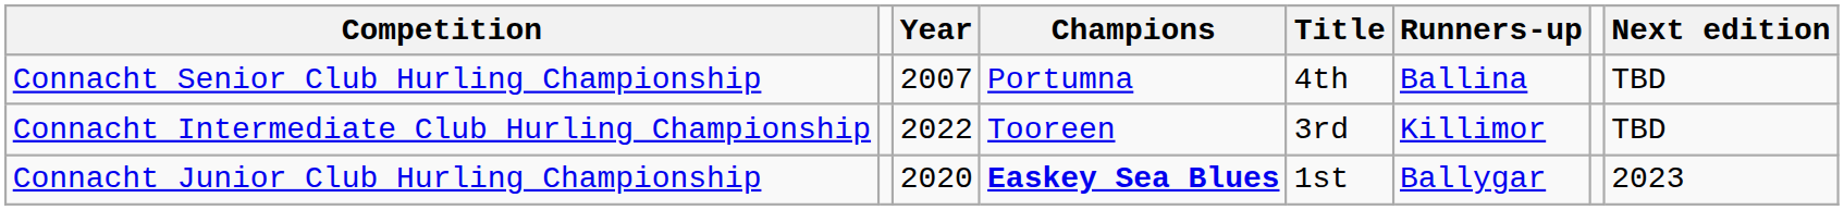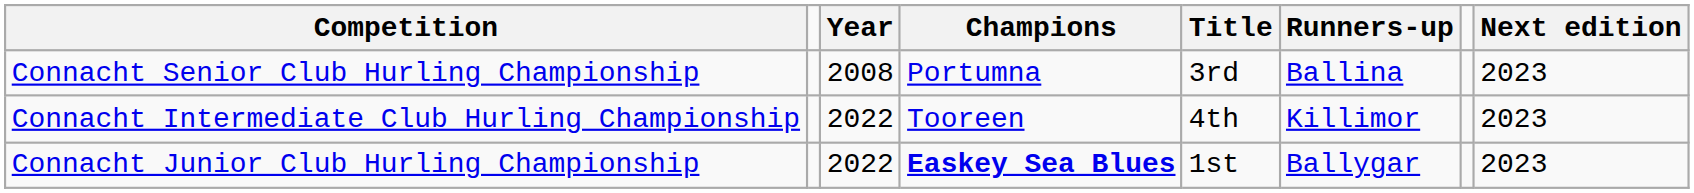Connacht Senior Club Hurling Championship | Year: 2007 -> 2008
Connacht Senior Club Hurling Championship | Title: 4th -> 3rd
Connacht Senior Club Hurling Championship | Next edition: TBD -> 2023
Connacht Intermediate Club Hurling Championship | Title: 3rd -> 4th
Connacht Intermediate Club Hurling Championship | Next edition: TBD -> 2023
Connacht Junior Club Hurling Championship | Year: 2020 -> 2022
